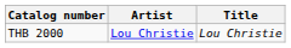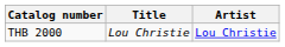columns swapped: Artist <-> Title
